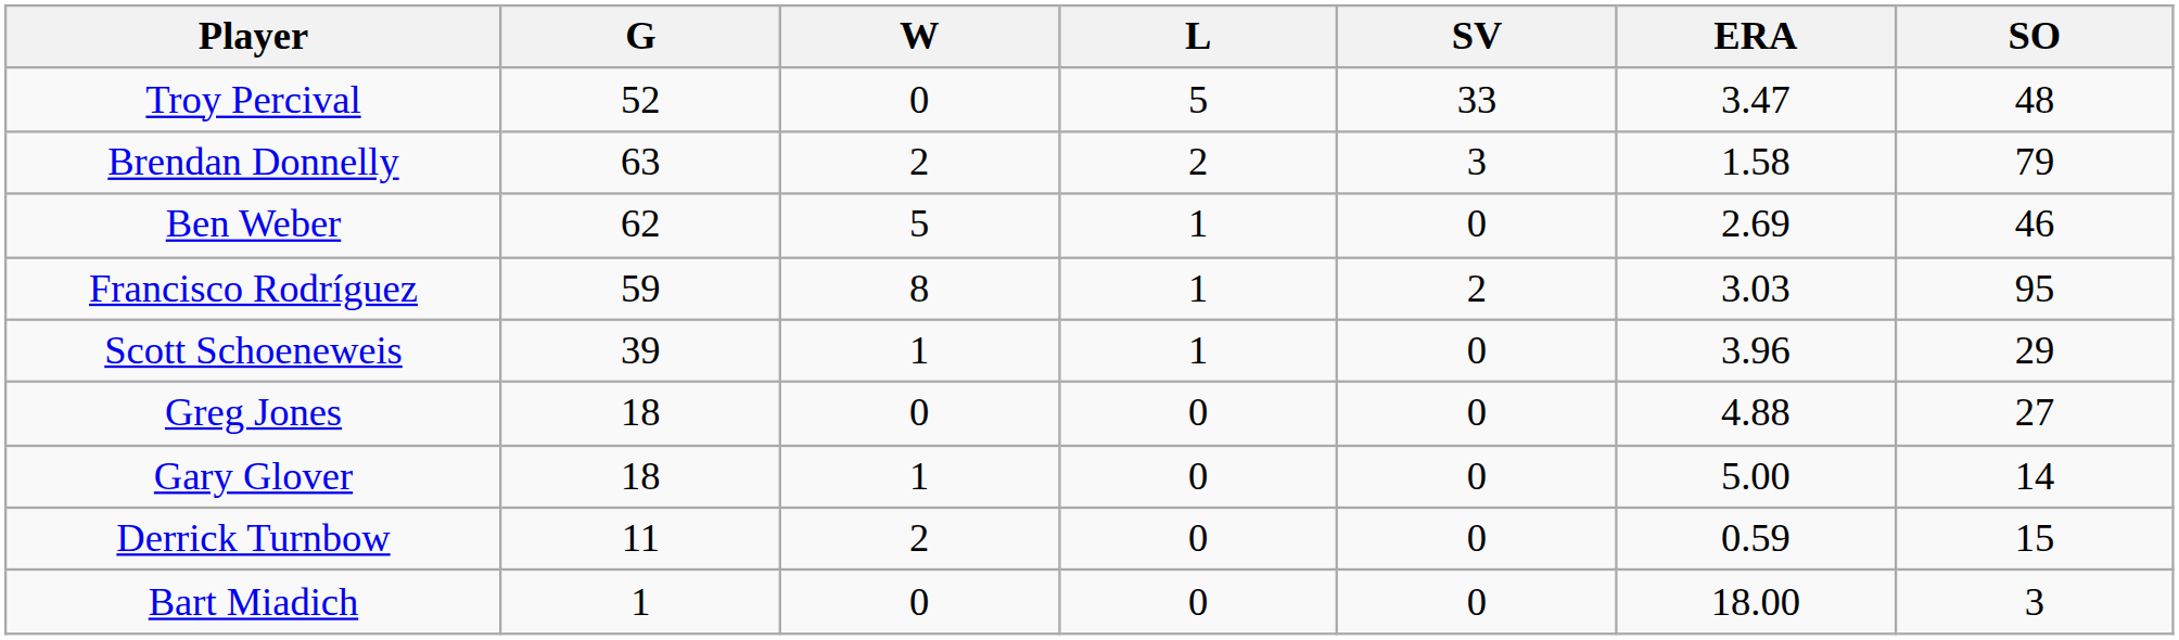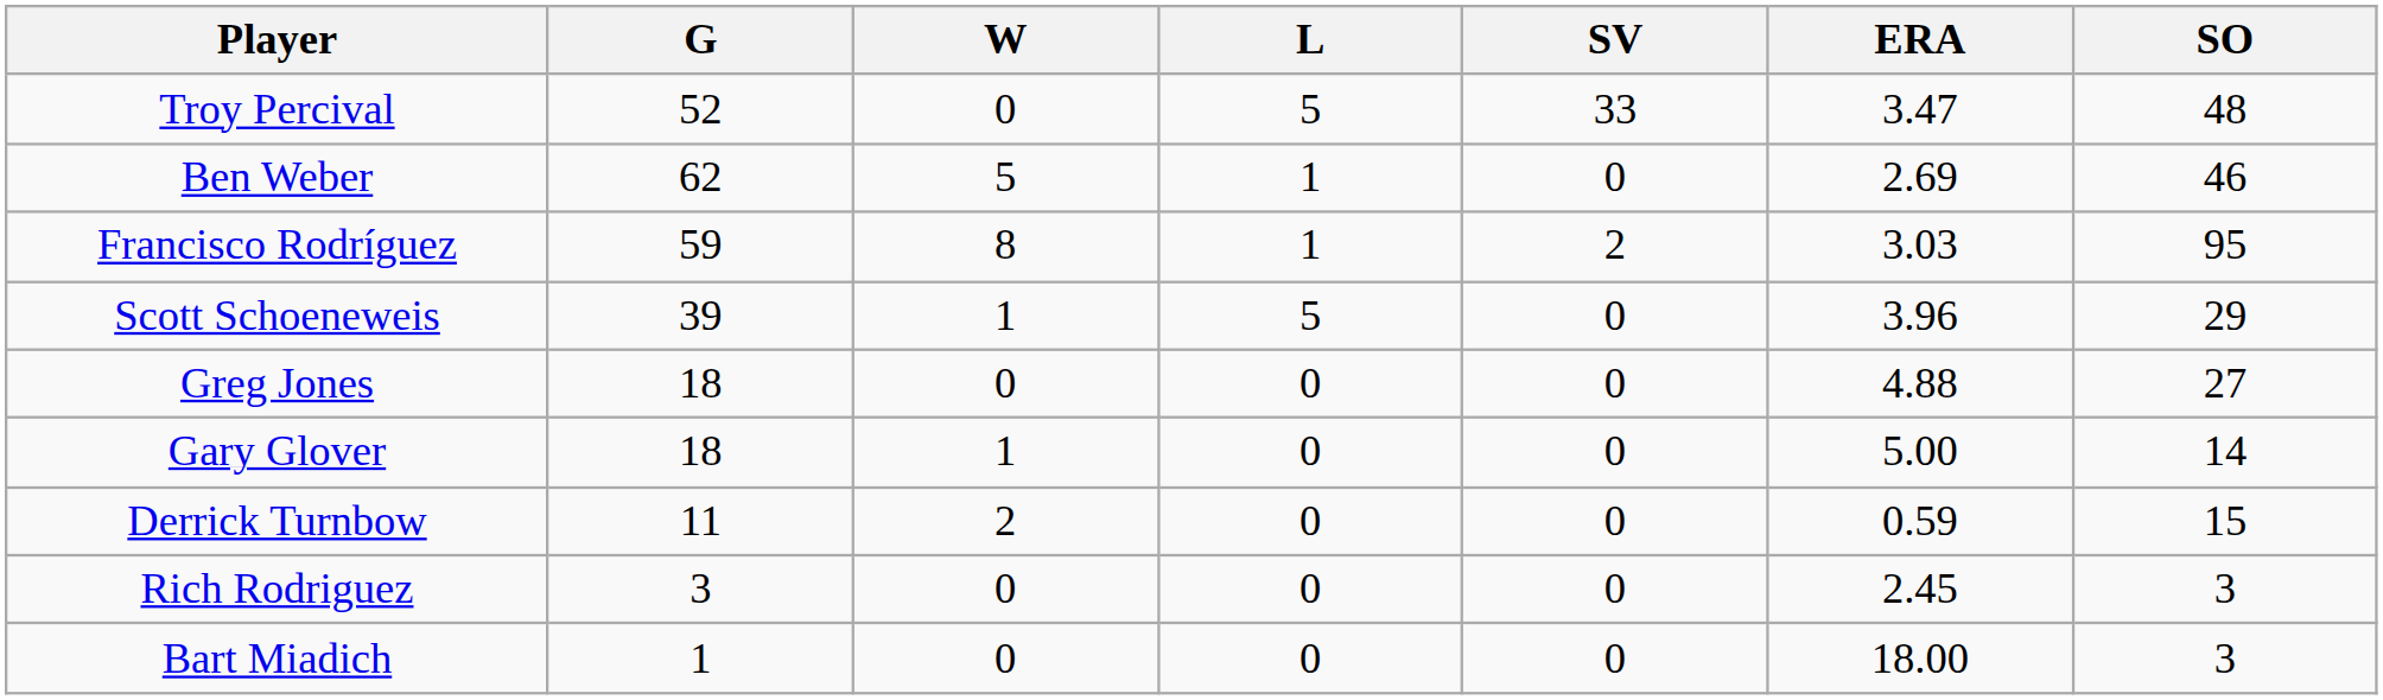- row: Brendan Donnelly | 63 | 2 | 2 | 3 | 1.58 | 79
Scott Schoeneweis | L: 1 -> 5
+ row: Rich Rodriguez | 3 | 0 | 0 | 0 | 2.45 | 3
